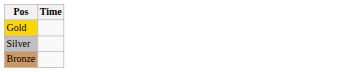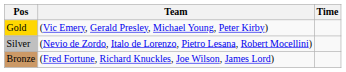+ column: Team | (Vic Emery, Gerald Presley, Michael Young, Peter Kirby) | (Nevio de Zordo, Italo de Lorenzo, Pietro Lesana, Robert Mocellini) | (Fred Fortune, Richard Knuckles, Joe Wilson, James Lord)
